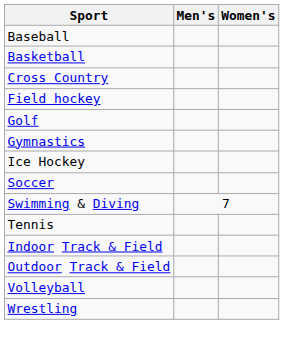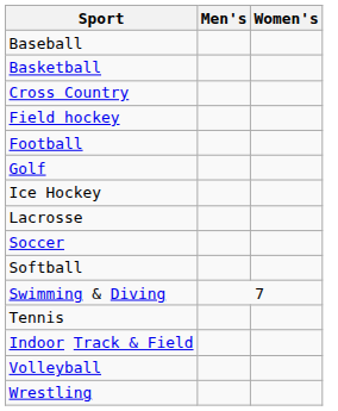+ row: Football
- row: Gymnastics
+ row: Lacrosse
+ row: Softball
- row: Outdoor Track & Field
